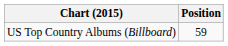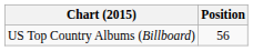US Top Country Albums (Billboard) | Position: 59 -> 56
